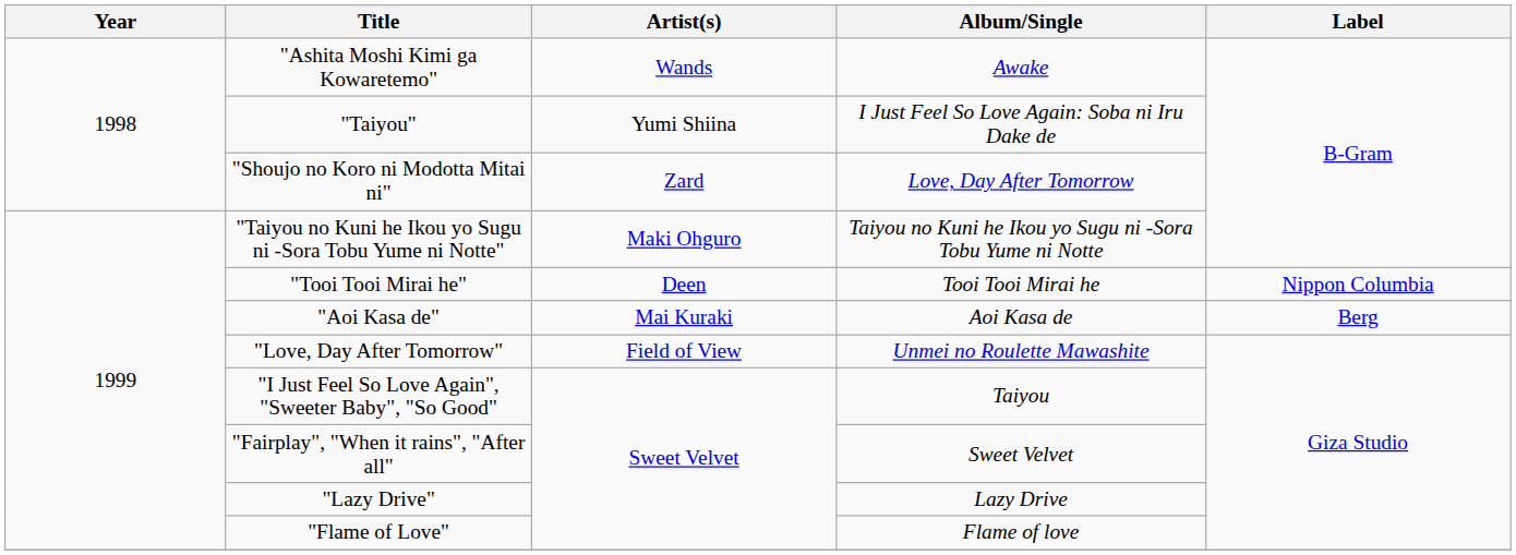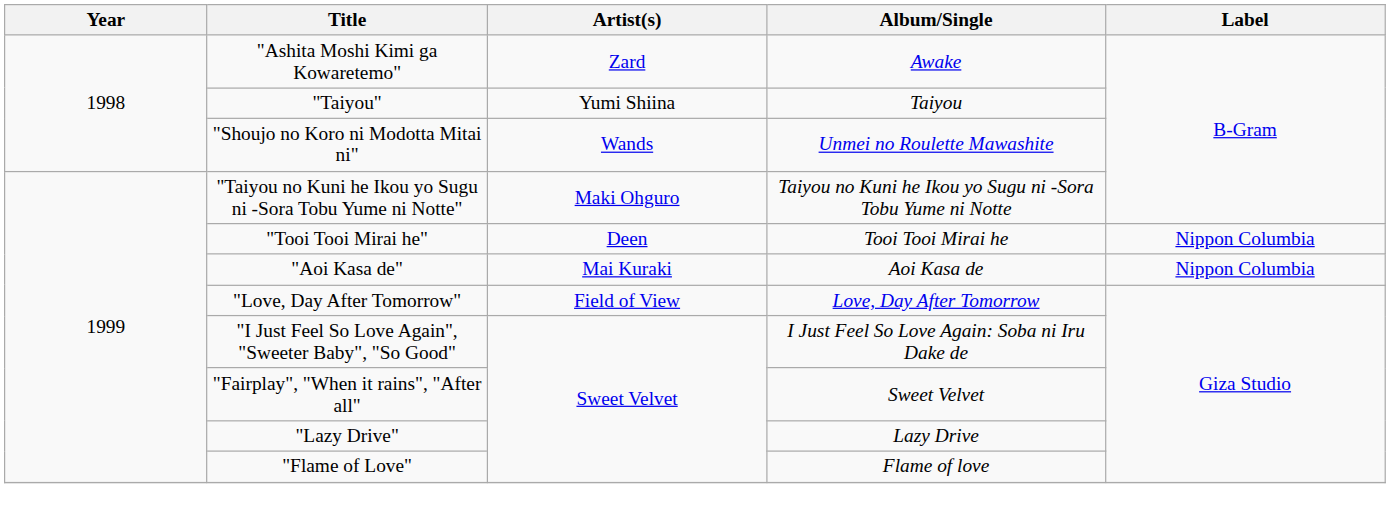"Ashita Moshi Kimi ga Kowaretemo" | Artist(s): Wands -> Zard
"Taiyou" | Album/Single: I Just Feel So Love Again: Soba ni Iru Dake de -> Taiyou
"Shoujo no Koro ni Modotta Mitai ni" | Artist(s): Zard -> Wands
"Shoujo no Koro ni Modotta Mitai ni" | Album/Single: Love, Day After Tomorrow -> Unmei no Roulette Mawashite
"Aoi Kasa de" | Label: Berg -> Nippon Columbia
"Love, Day After Tomorrow" | Album/Single: Unmei no Roulette Mawashite -> Love, Day After Tomorrow
"I Just Feel So Love Again", "Sweeter Baby", "So Good" | Album/Single: Taiyou -> I Just Feel So Love Again: Soba ni Iru Dake de
